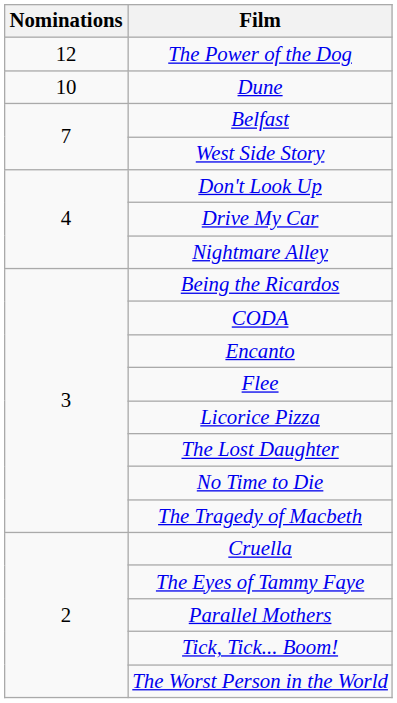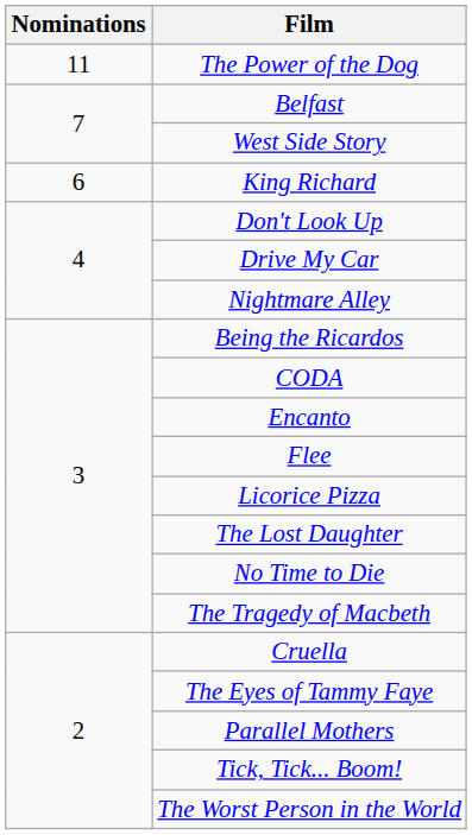The Power of the Dog | Nominations: 12 -> 11
- row: 10 | Dune
+ row: 6 | King Richard
